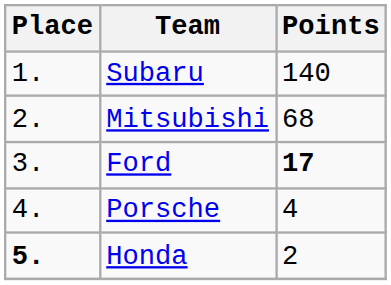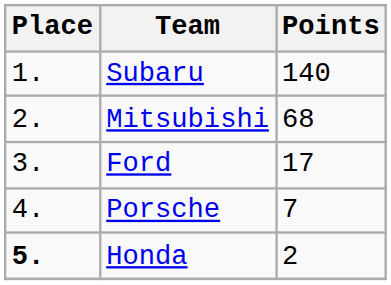Ford | Points: bold -> normal
Porsche | Points: 4 -> 7
